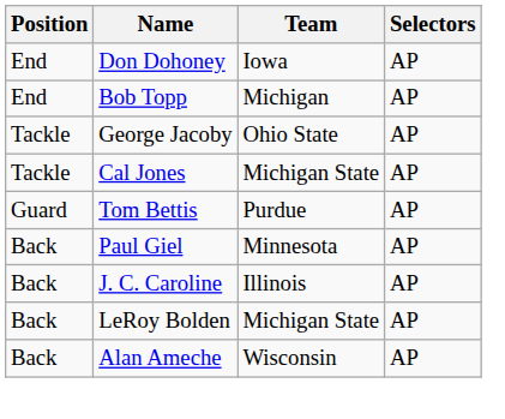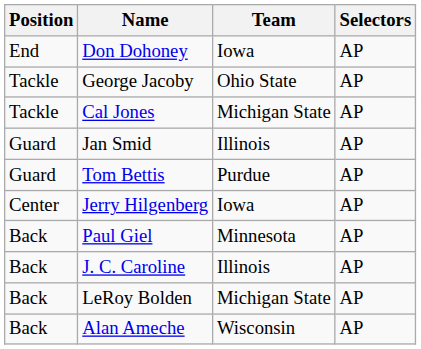- row: End | Bob Topp | Michigan | AP
+ row: Guard | Jan Smid | Illinois | AP
+ row: Center | Jerry Hilgenberg | Iowa | AP
